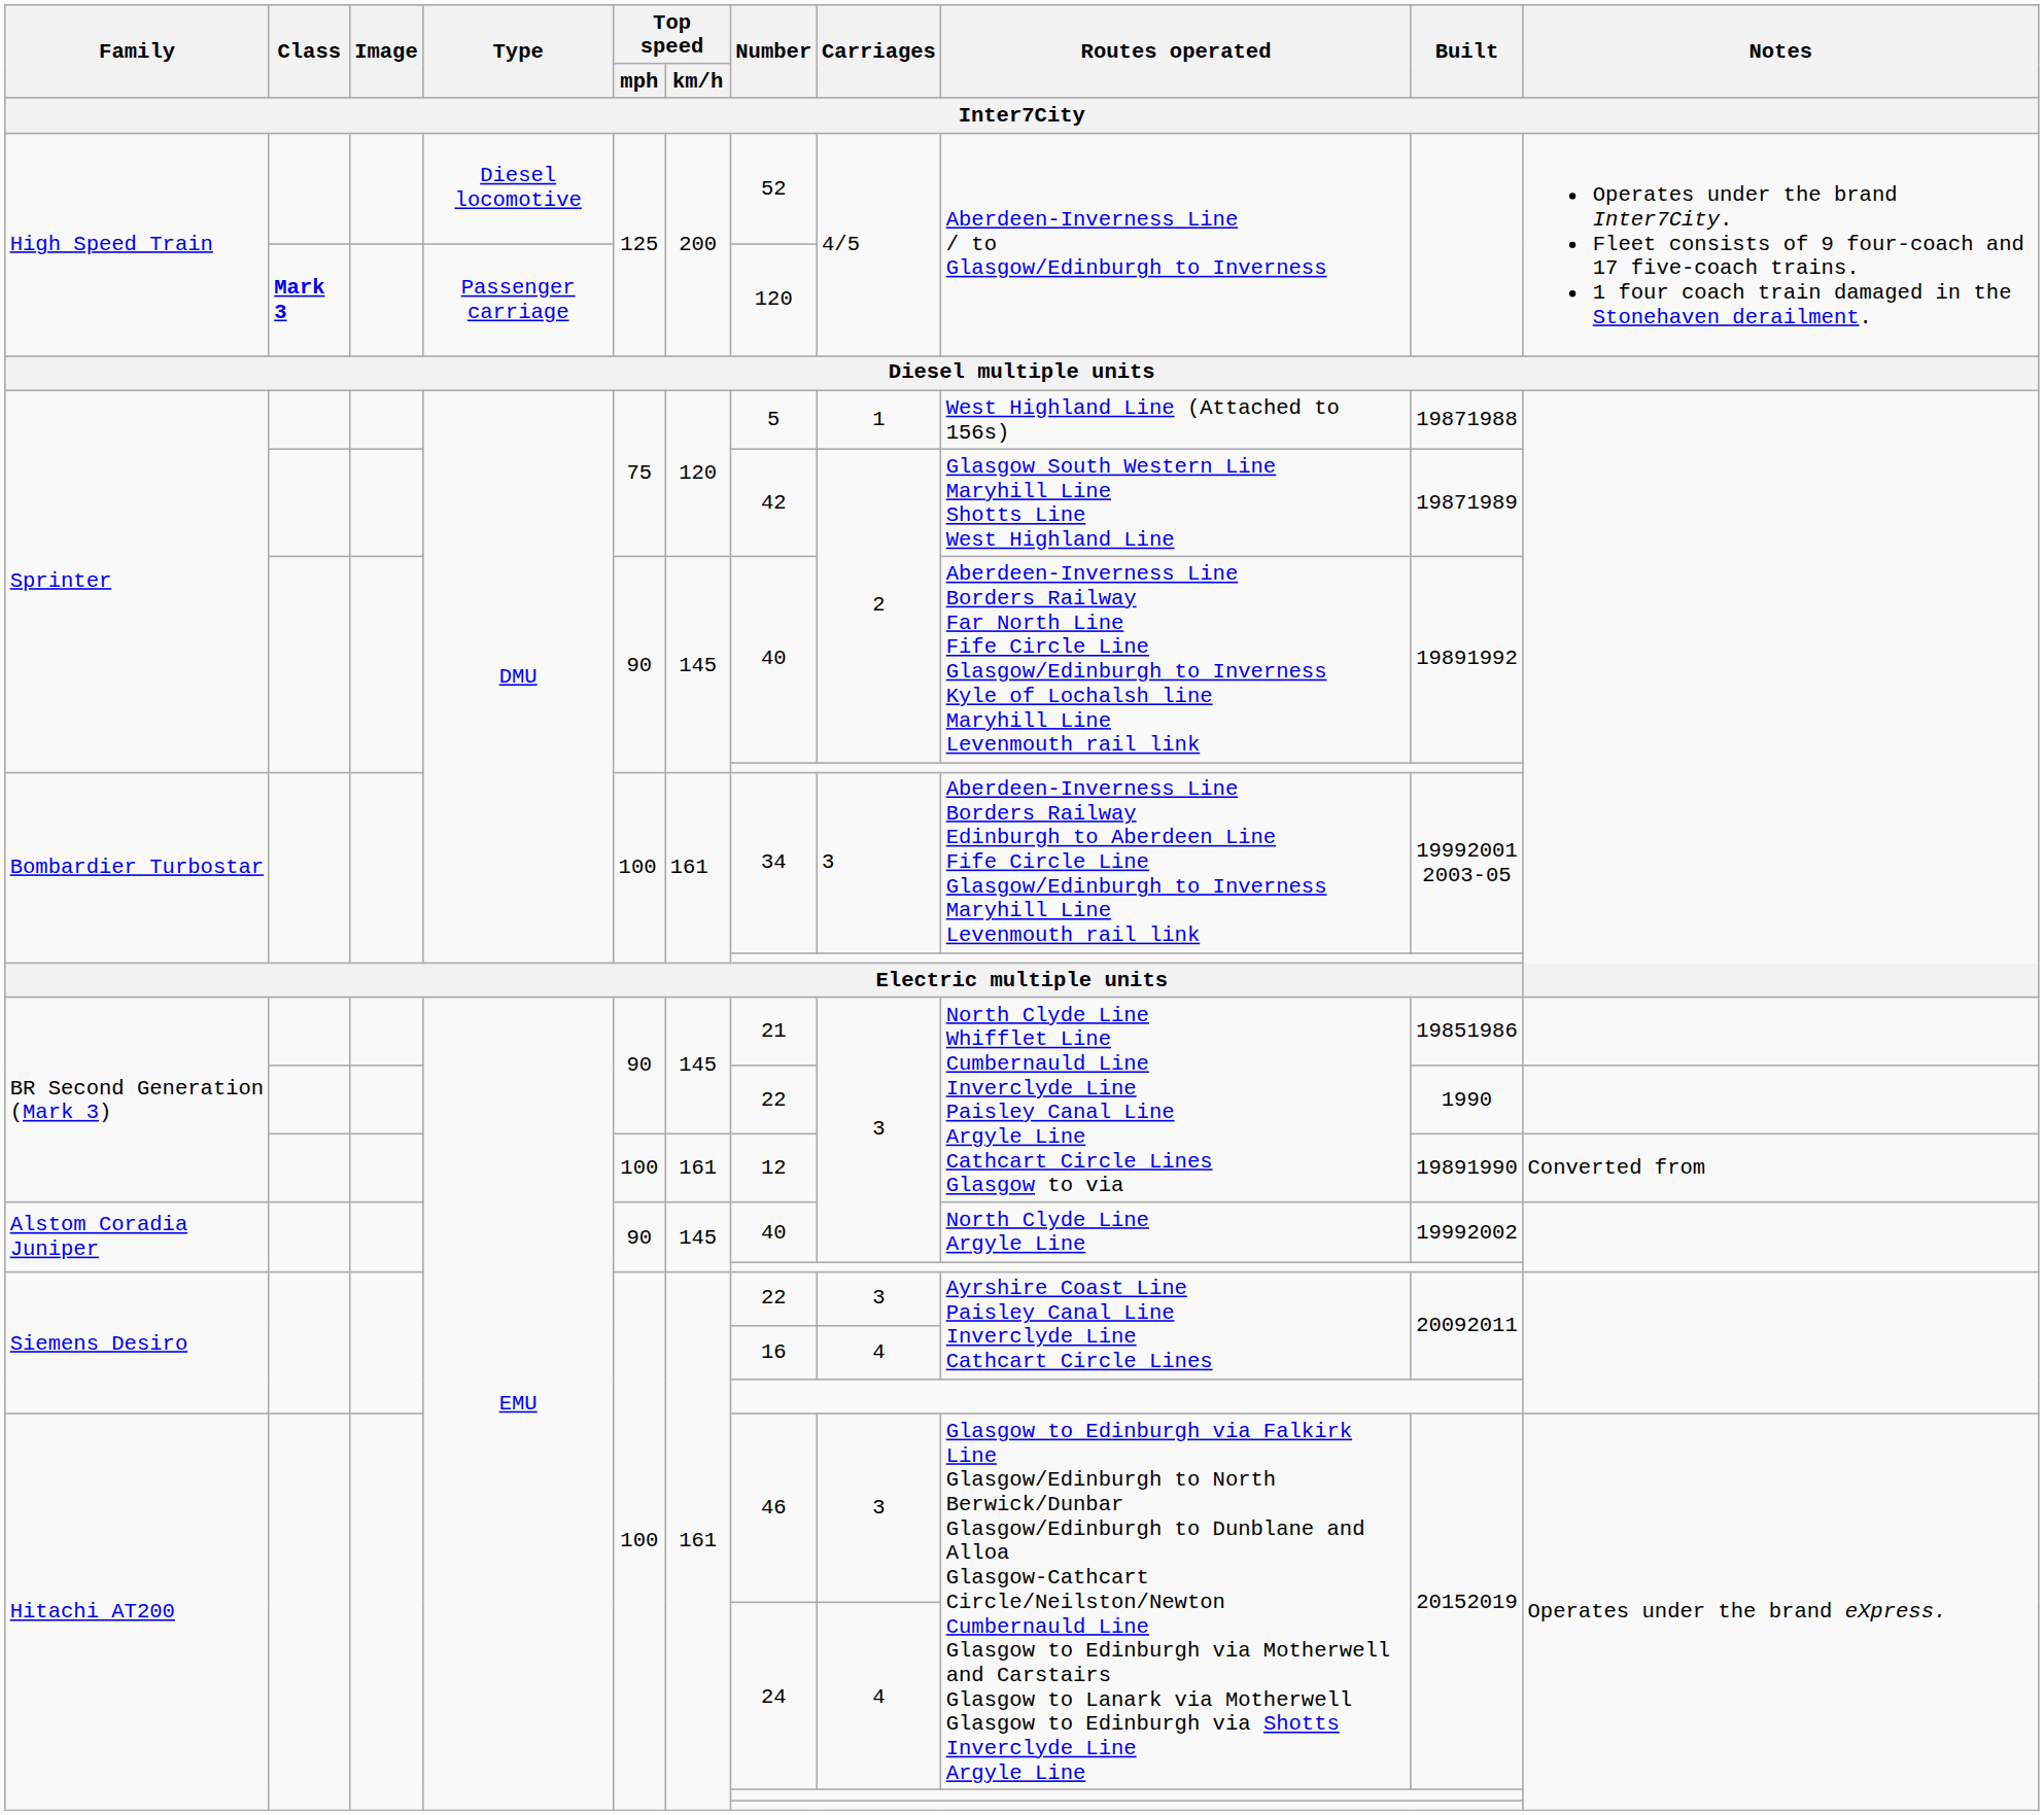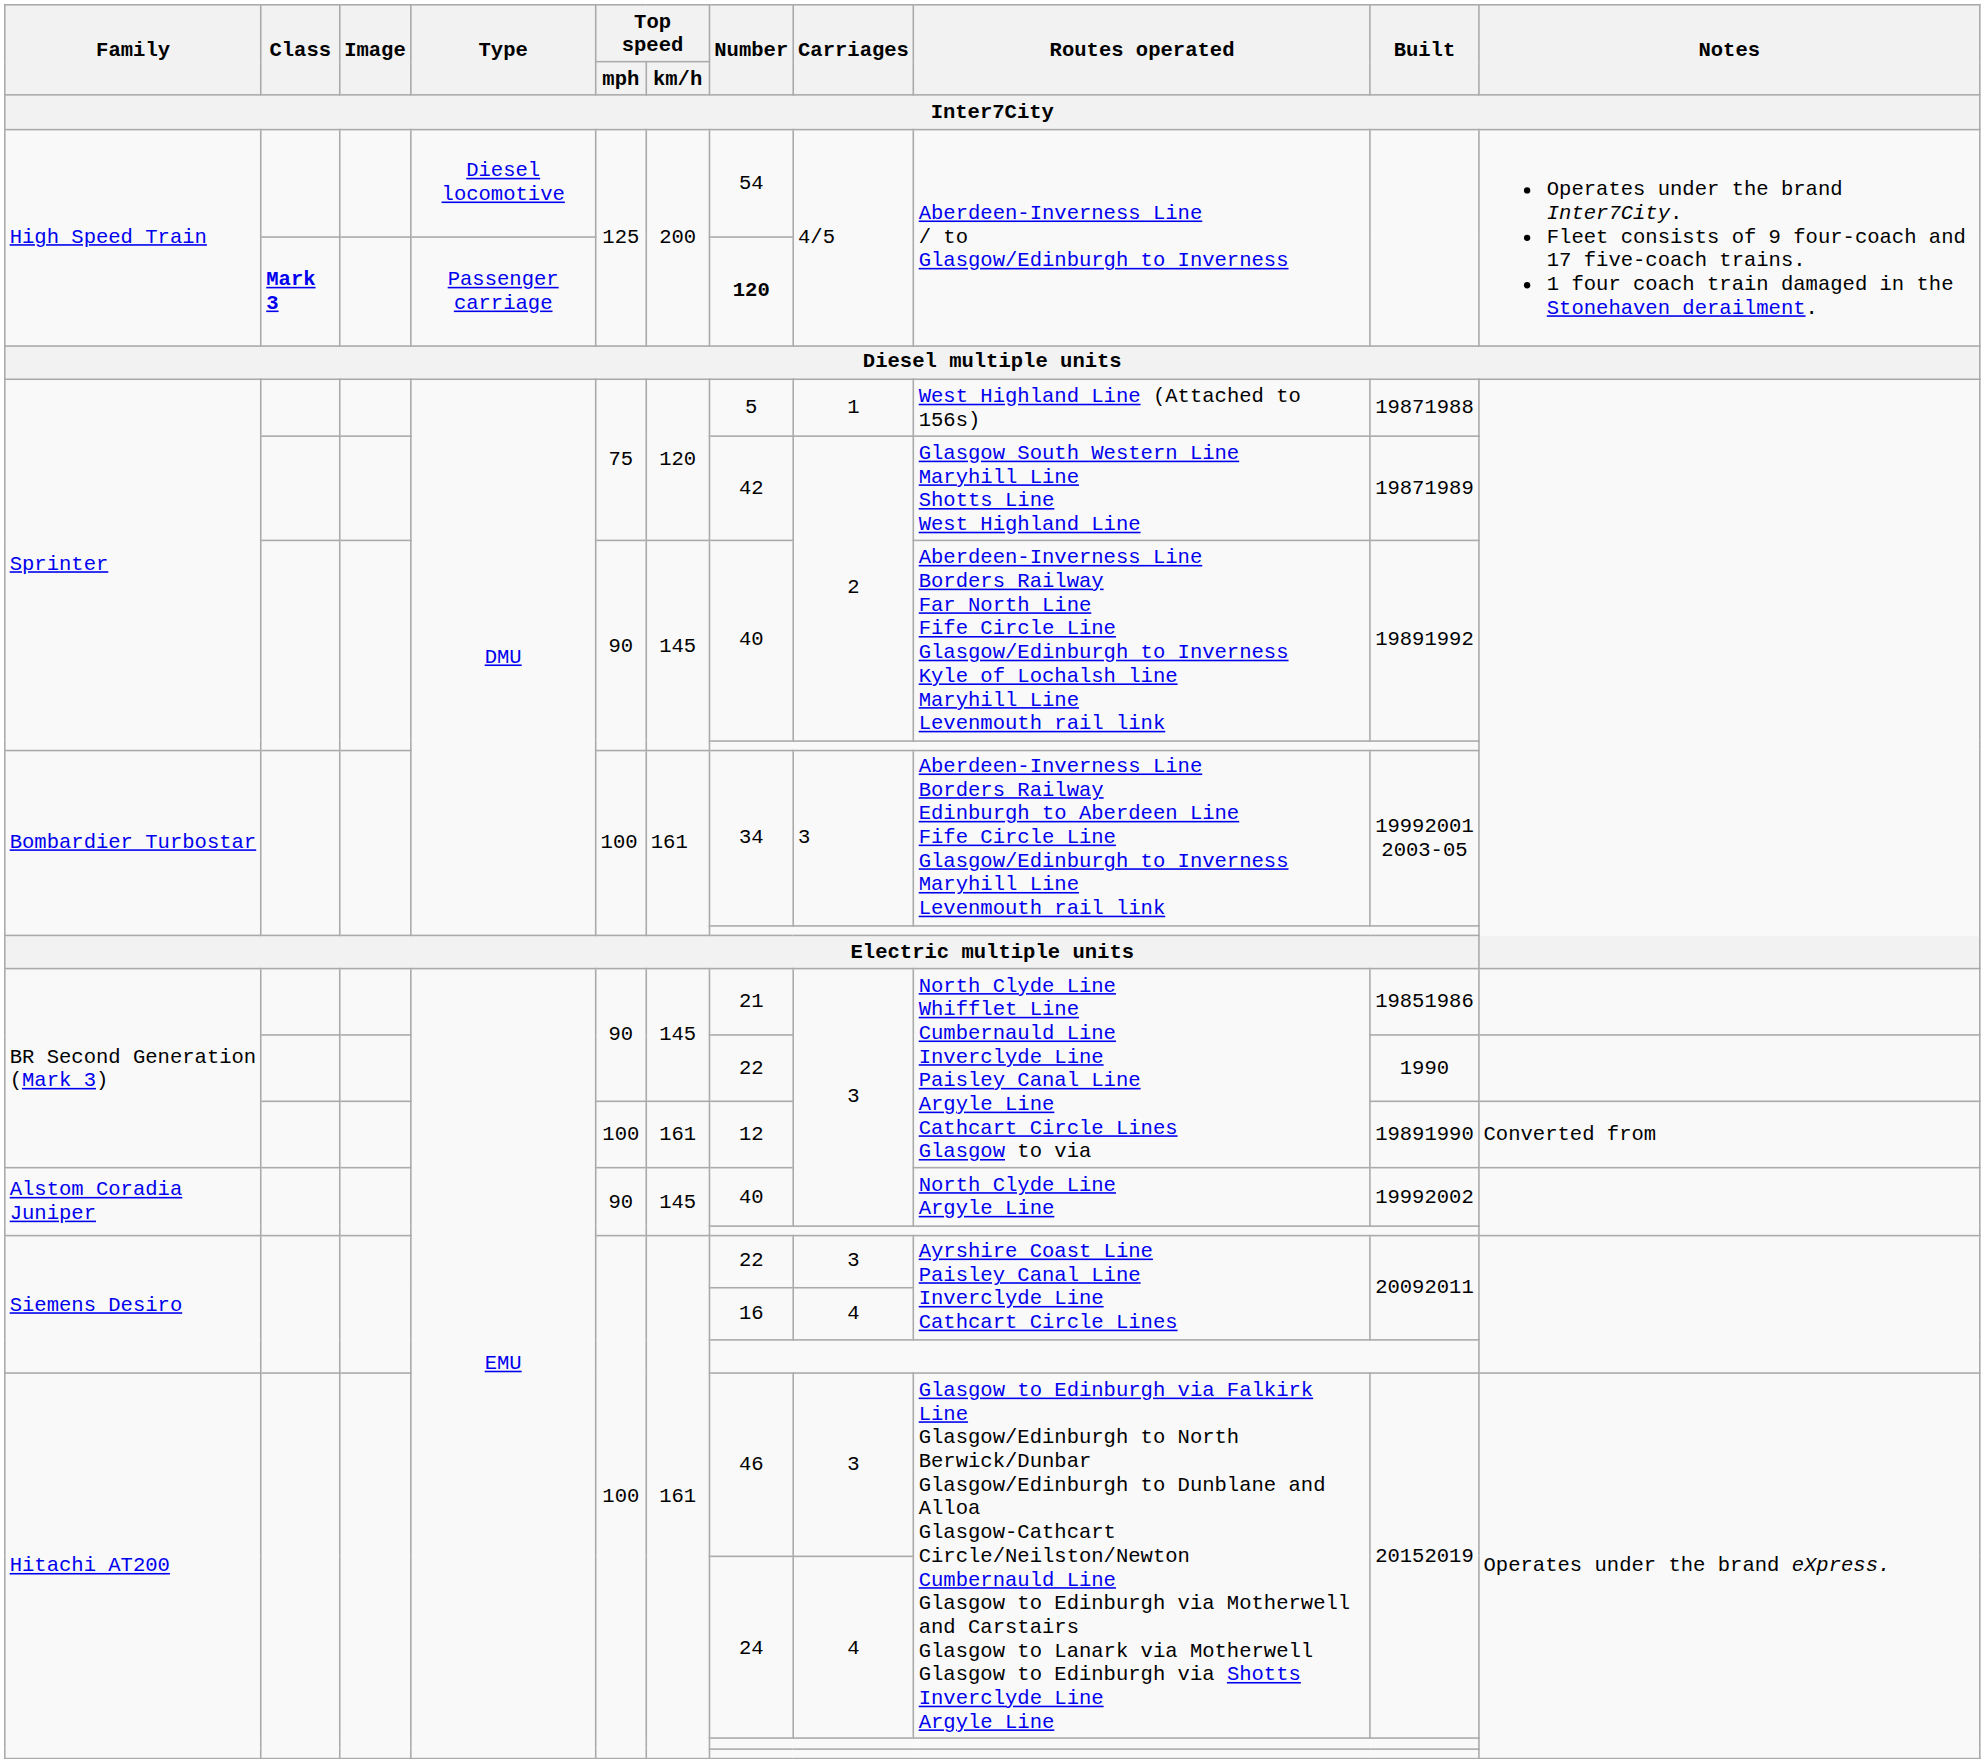High Speed Train / Diesel locomotive | Number: 52 -> 54
High Speed Train / Passenger carriage | Number: normal -> bold
